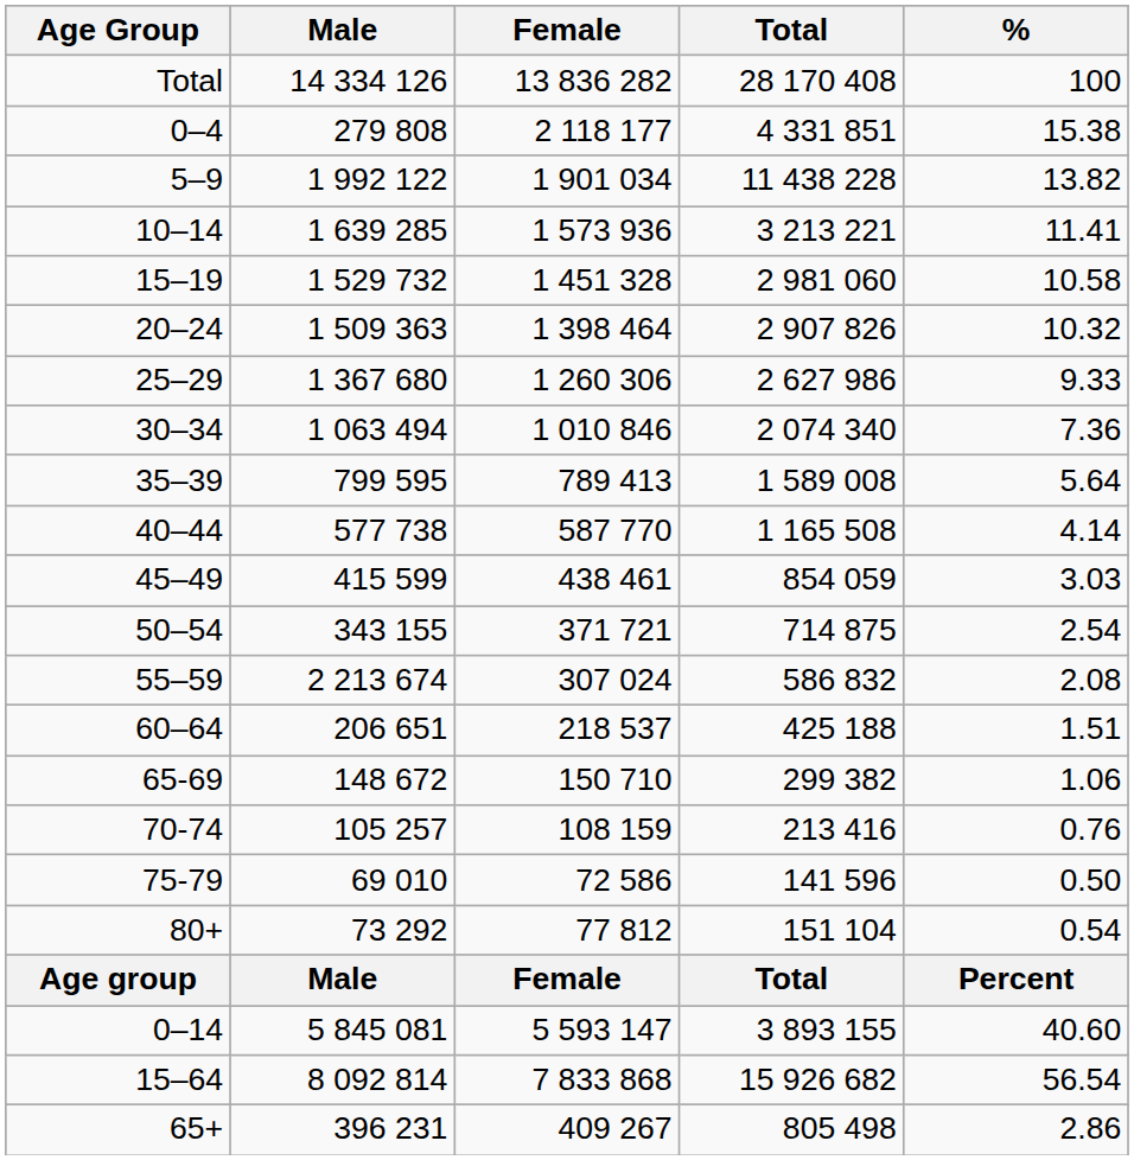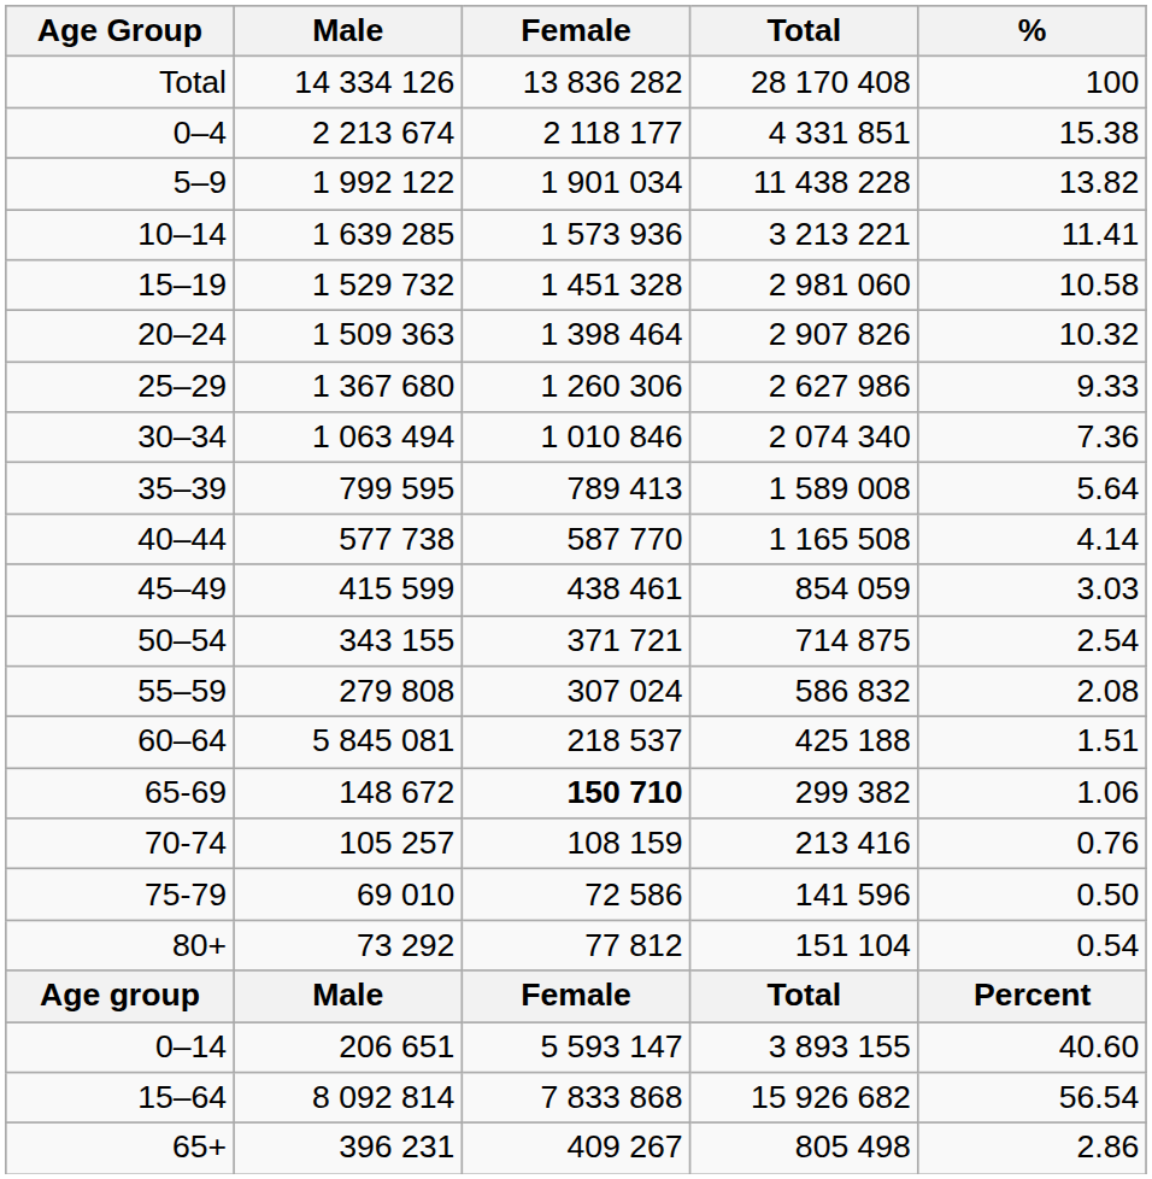0–4 | Male: 279 808 -> 2 213 674
55–59 | Male: 2 213 674 -> 279 808
60–64 | Male: 206 651 -> 5 845 081
65-69 | Female: normal -> bold
0–14 | Male: 5 845 081 -> 206 651
